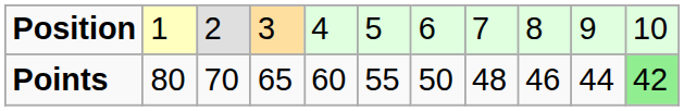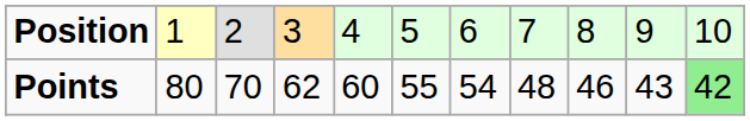Points | column 4: 65 -> 62
Points | column 7: 50 -> 54
Points | column 10: 44 -> 43
